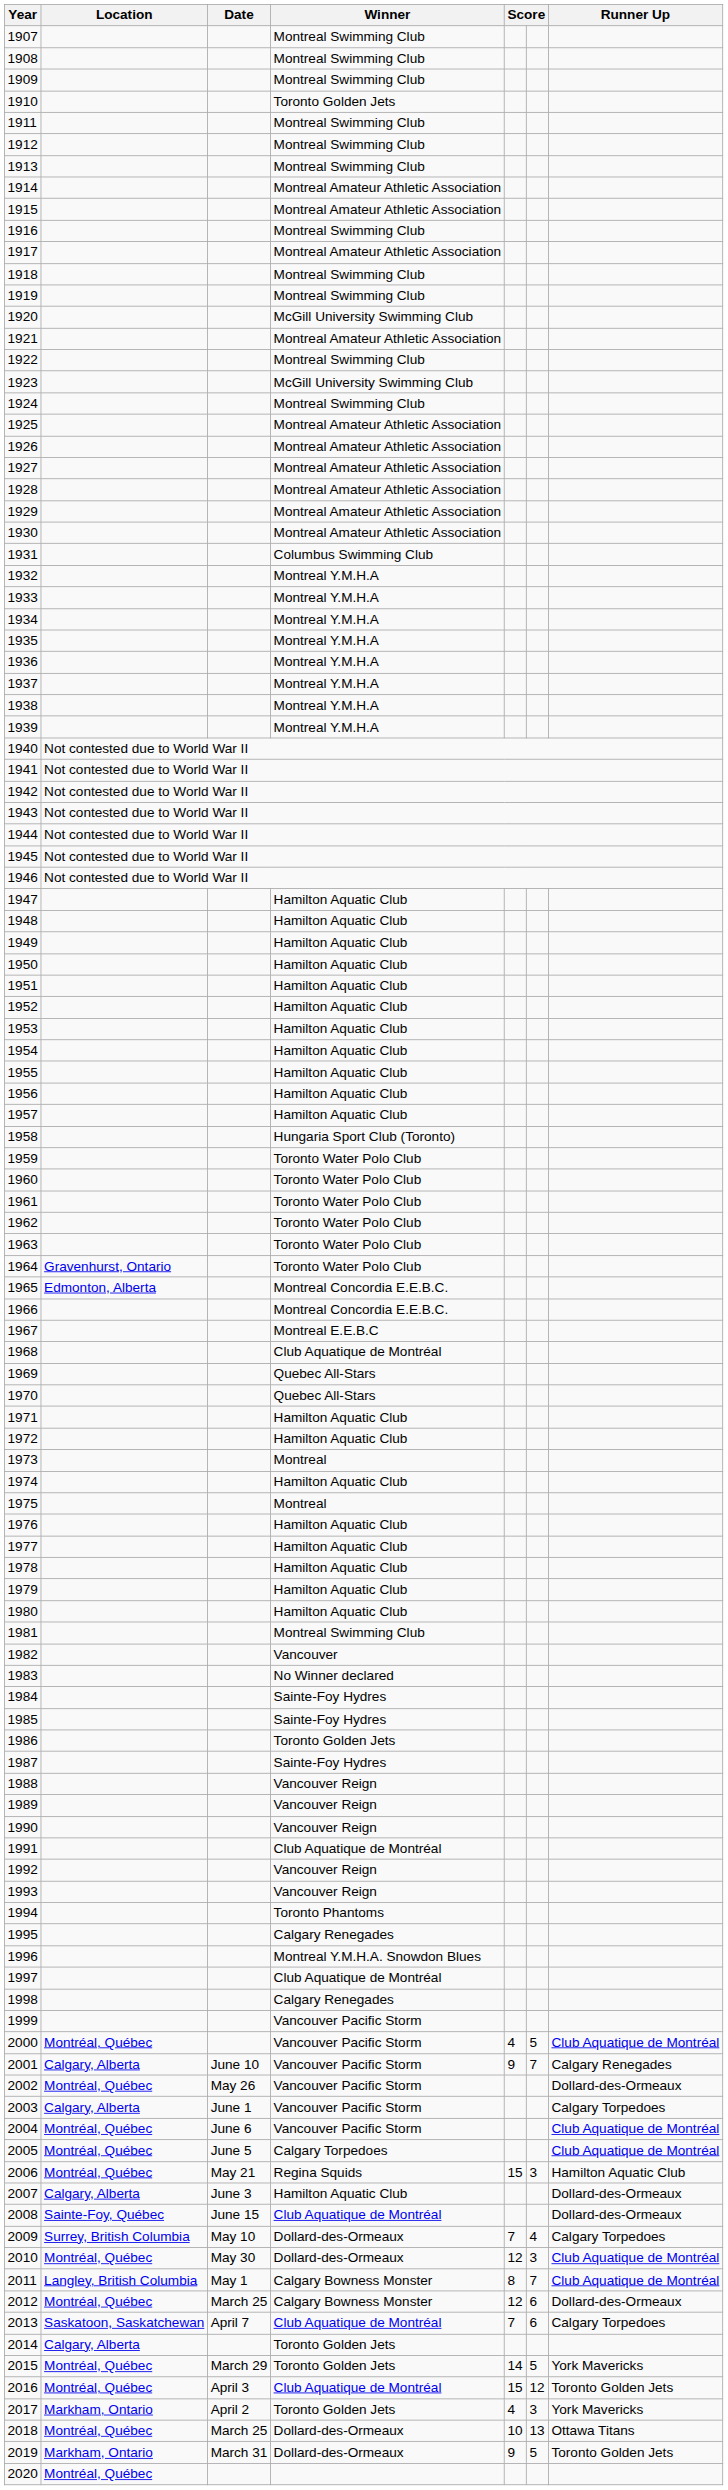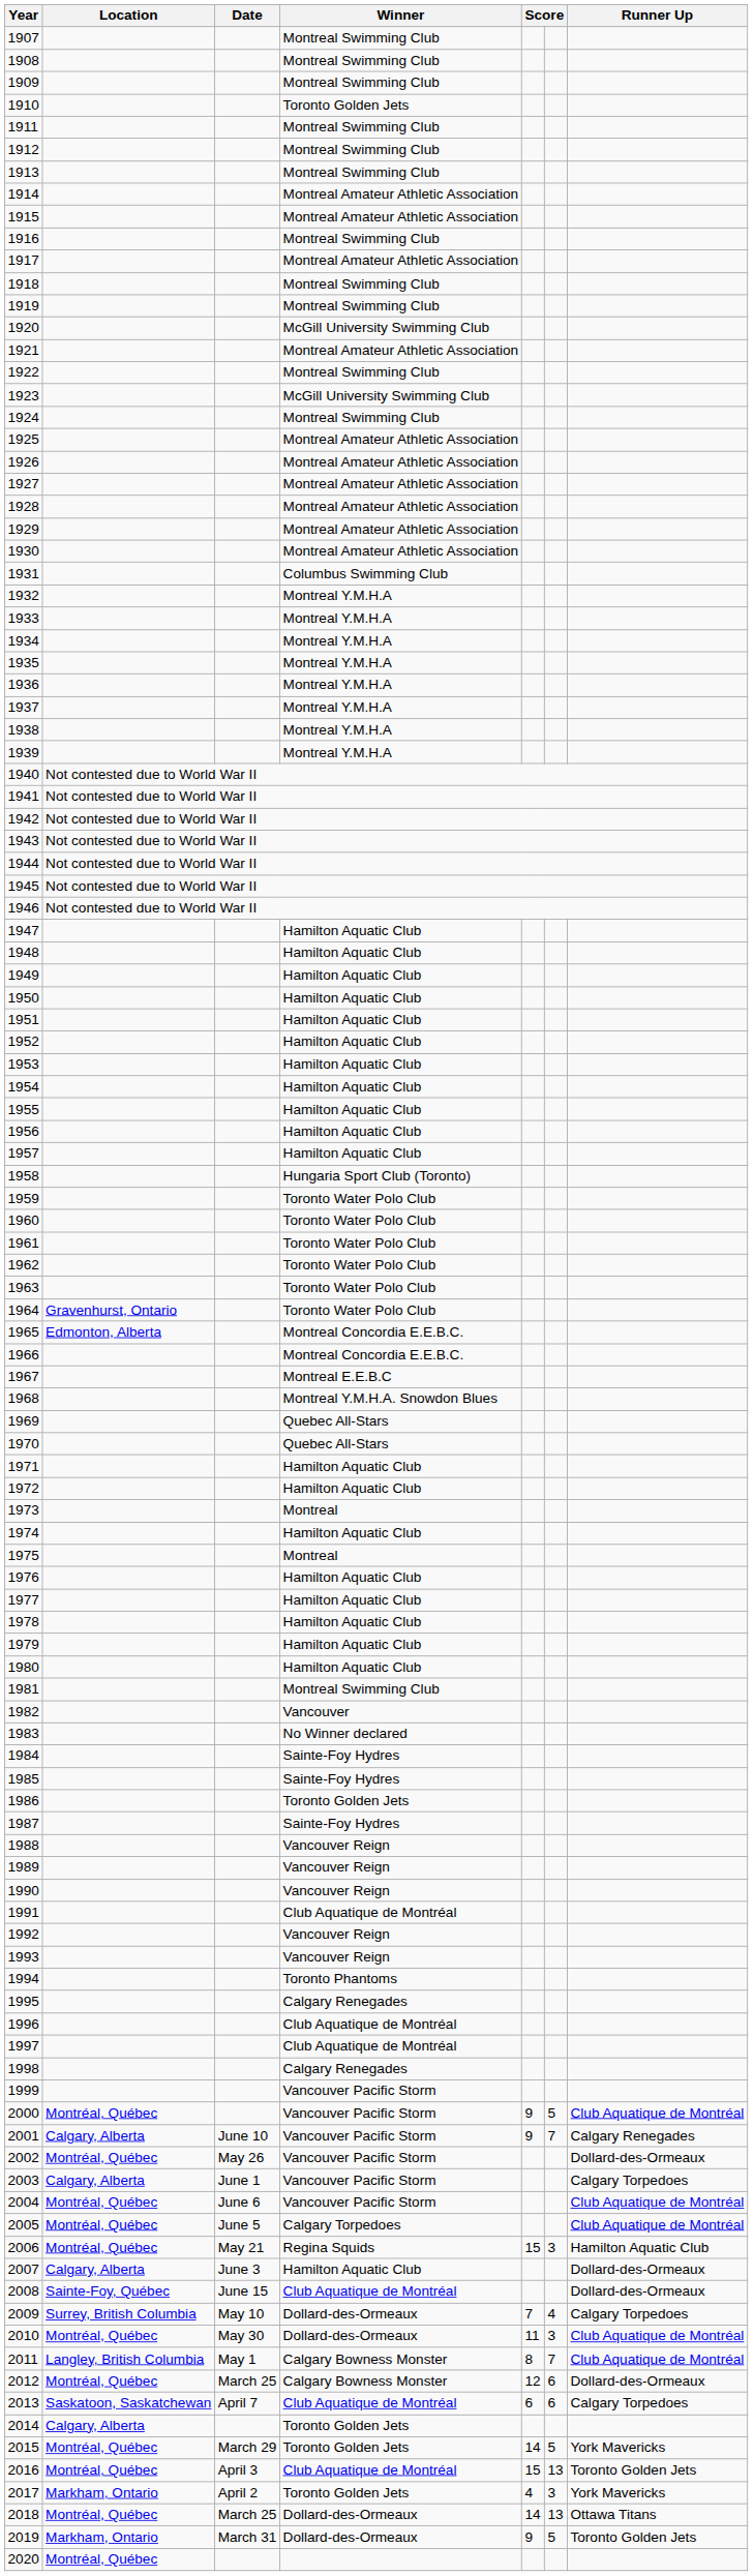1968 | Winner: Club Aquatique de Montréal -> Montreal Y.M.H.A. Snowdon Blues
1996 | Winner: Montreal Y.M.H.A. Snowdon Blues -> Club Aquatique de Montréal
2000 | column 5: 4 -> 9
2010 | column 5: 12 -> 11
2013 | column 5: 7 -> 6
2016 | column 6: 12 -> 13
2018 | column 5: 10 -> 14
